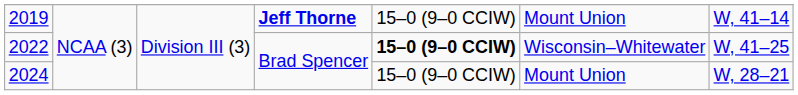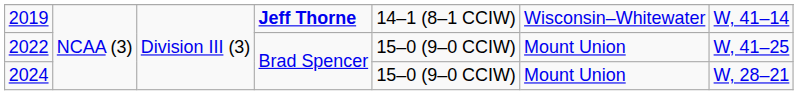2019 | column 5: 15–0 (9–0 CCIW) -> 14–1 (8–1 CCIW)
2019 | column 6: Mount Union -> Wisconsin–Whitewater
2022 | column 5: bold -> normal
2022 | column 6: Wisconsin–Whitewater -> Mount Union
